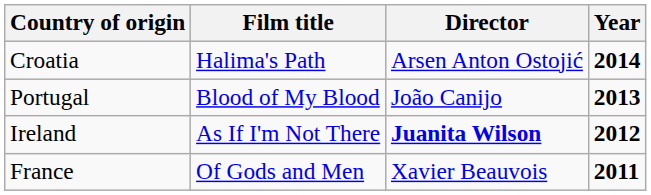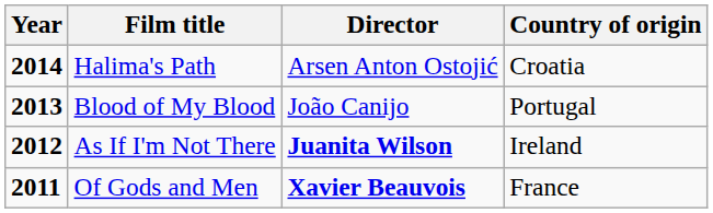columns swapped: Year <-> Country of origin
Of Gods and Men | Director: normal -> bold
